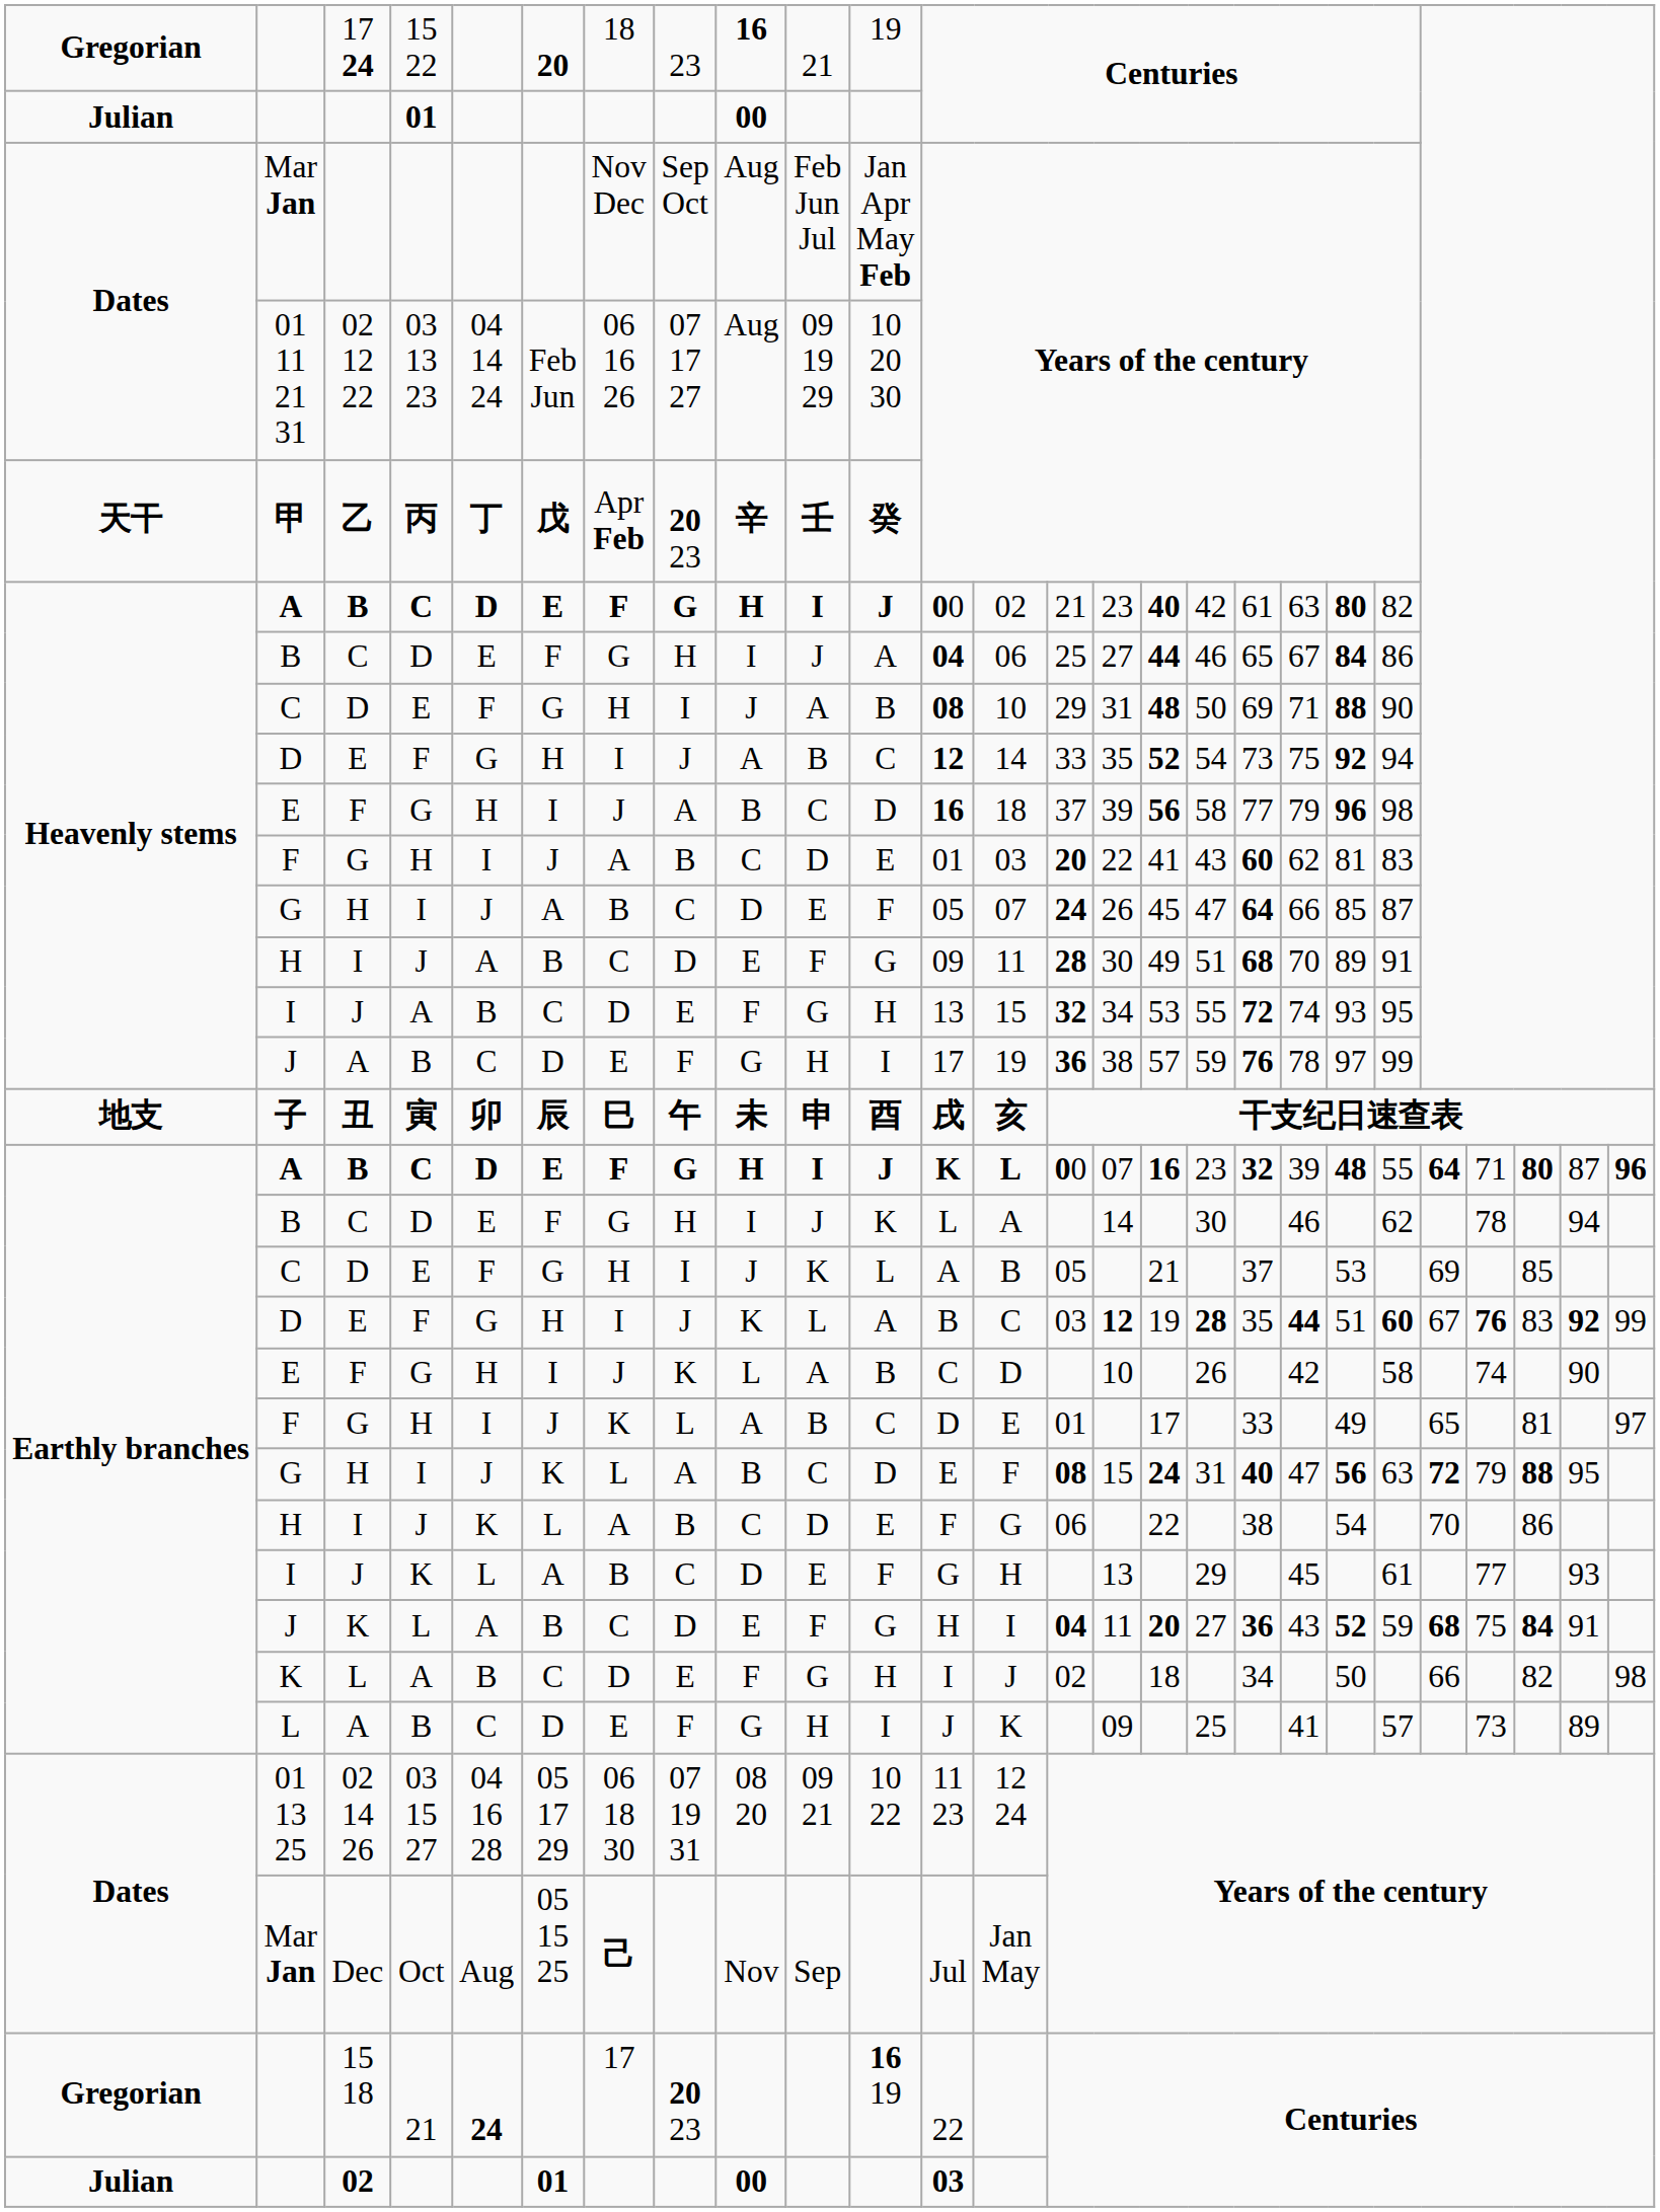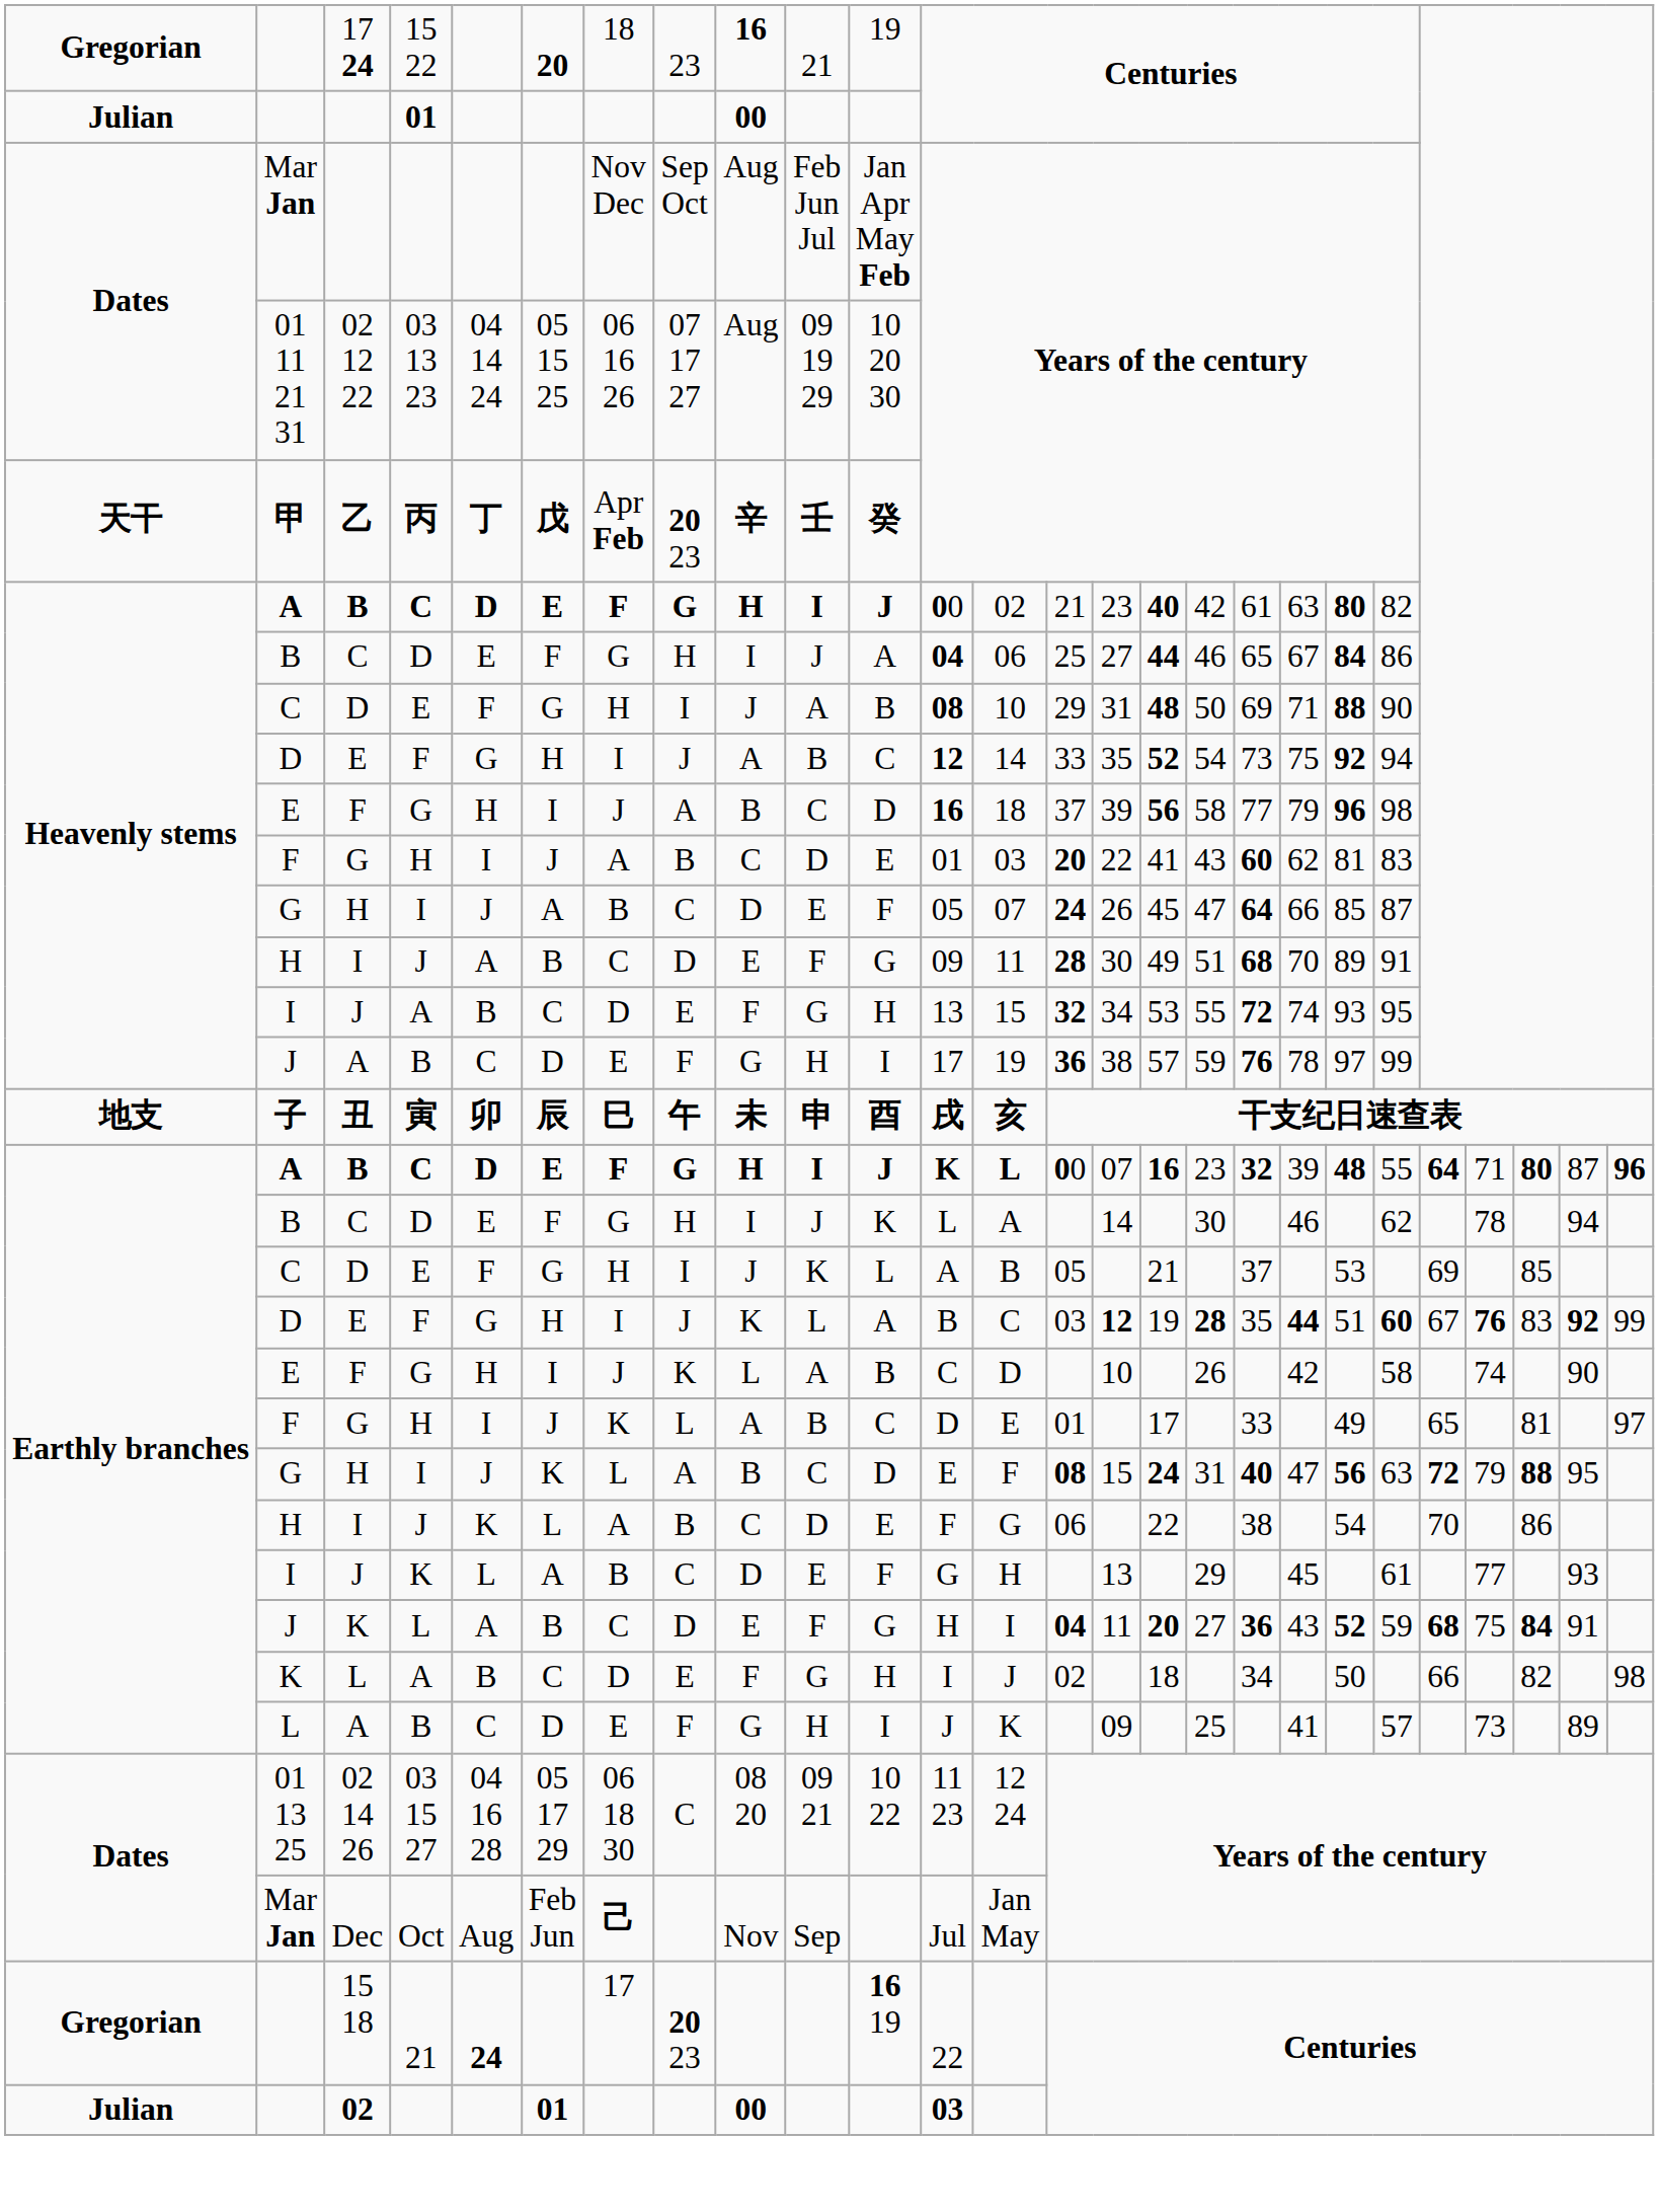02 12 22 | column 6: Feb Jun -> 05 15 25
02 14 26 | column 8: 07 19 31 -> C
Dec | column 6: 05 15 25 -> Feb Jun
